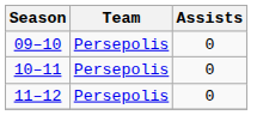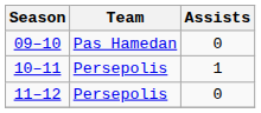09–10 | Team: Persepolis -> Pas Hamedan
10–11 | Assists: 0 -> 1
